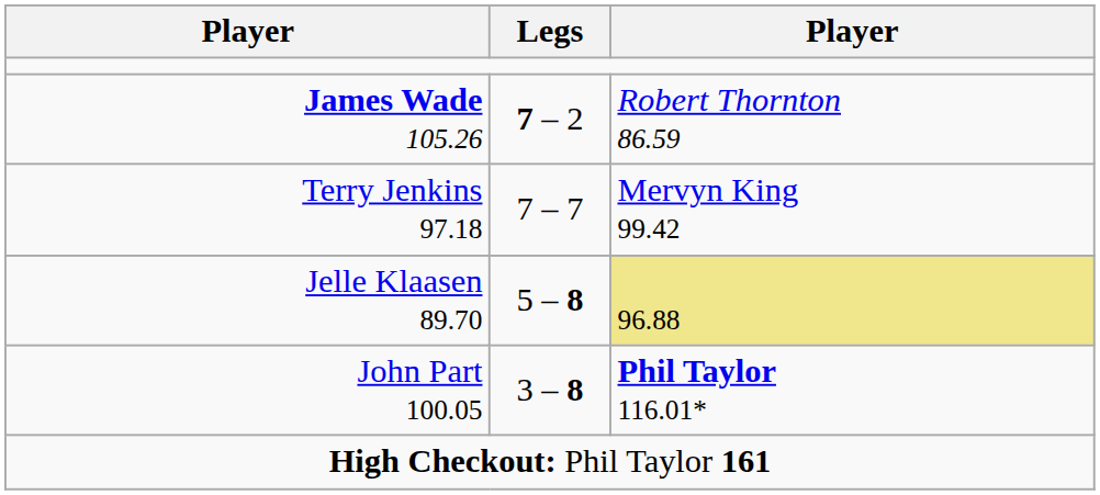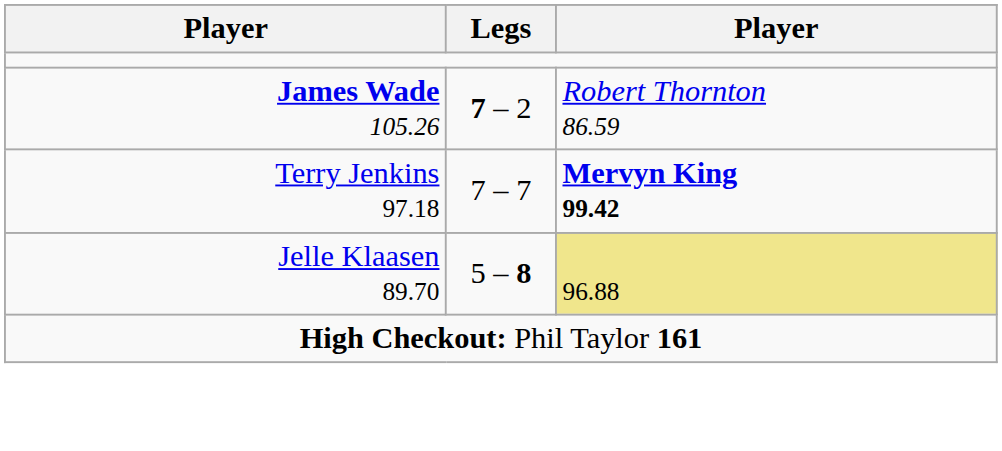Terry Jenkins 97.18 | column 3: normal -> bold
- row: John Part 100.05 | 3 – 8 | Phil Taylor 116.01*
